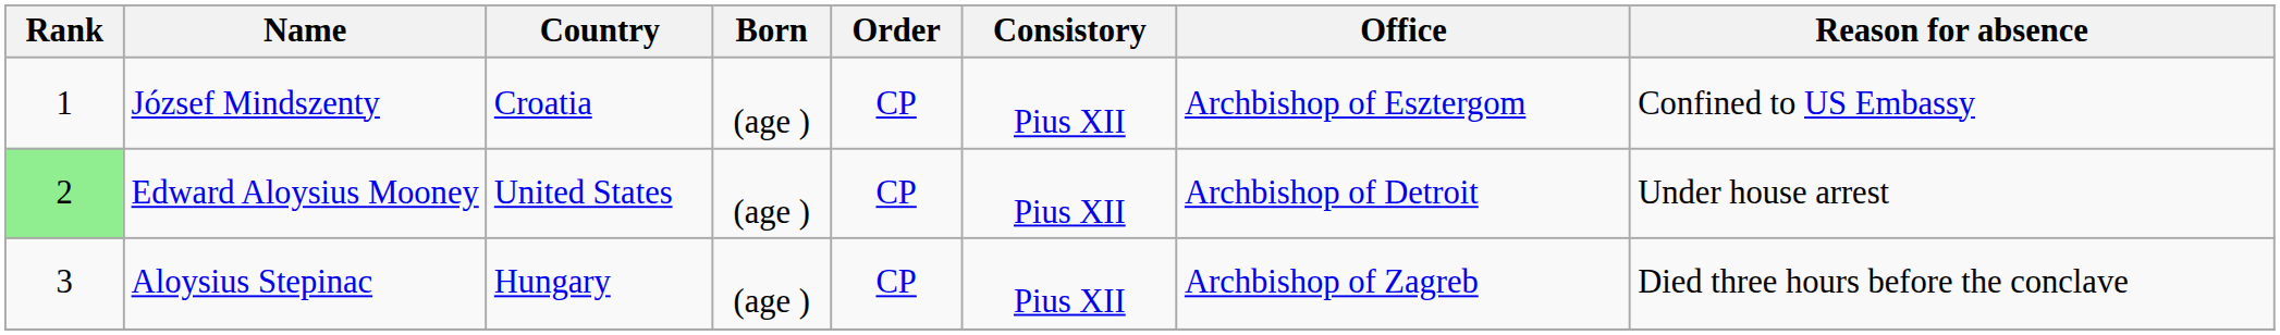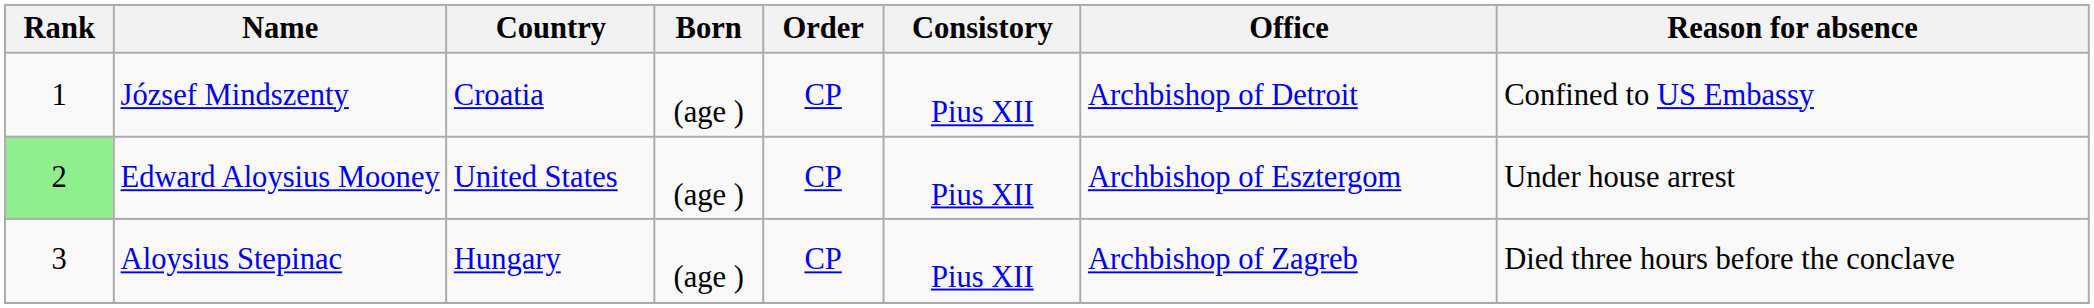József Mindszenty | Office: Archbishop of Esztergom -> Archbishop of Detroit
Edward Aloysius Mooney | Office: Archbishop of Detroit -> Archbishop of Esztergom
